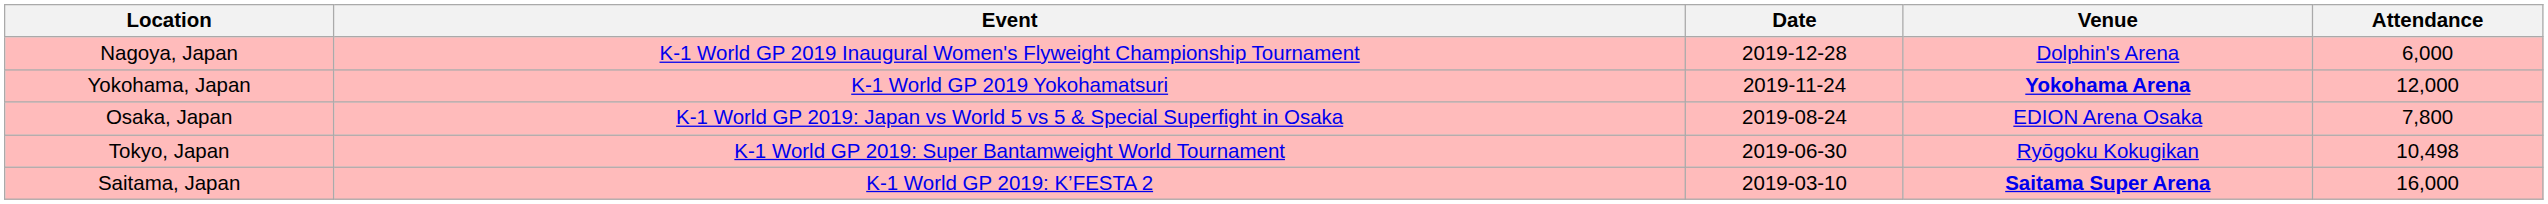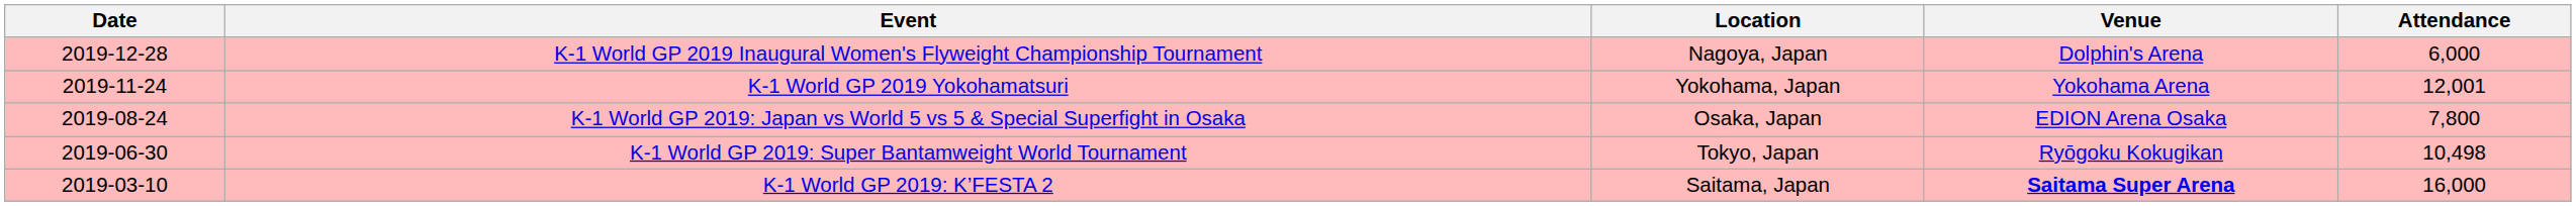columns swapped: Date <-> Location
K-1 World GP 2019 Yokohamatsuri | Venue: bold -> normal
K-1 World GP 2019 Yokohamatsuri | Attendance: 12,000 -> 12,001
